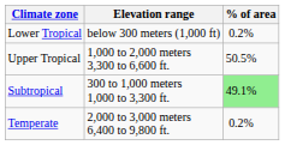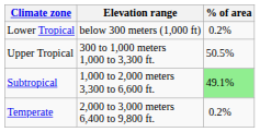Upper Tropical | Elevation range: 1,000 to 2,000 meters 3,300 to 6,600 ft. -> 300 to 1,000 meters 1,000 to 3,300 ft.
Subtropical | Elevation range: 300 to 1,000 meters 1,000 to 3,300 ft. -> 1,000 to 2,000 meters 3,300 to 6,600 ft.
